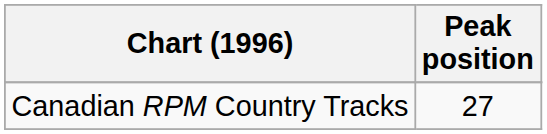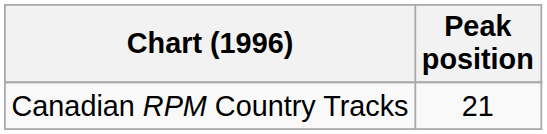Canadian RPM Country Tracks | Peak position: 27 -> 21
